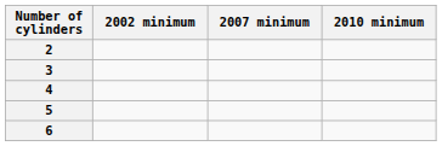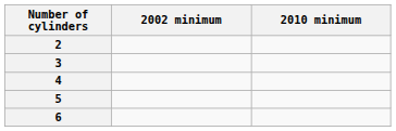- column: 2007 minimum
